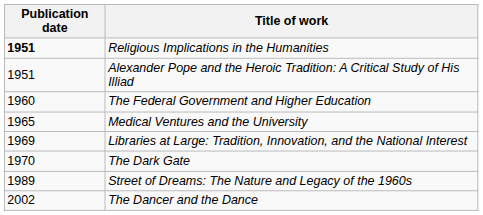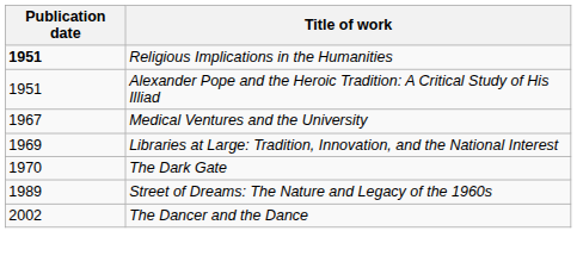- row: 1960 | The Federal Government and Higher Education
Medical Ventures and the University | Publication date: 1965 -> 1967
